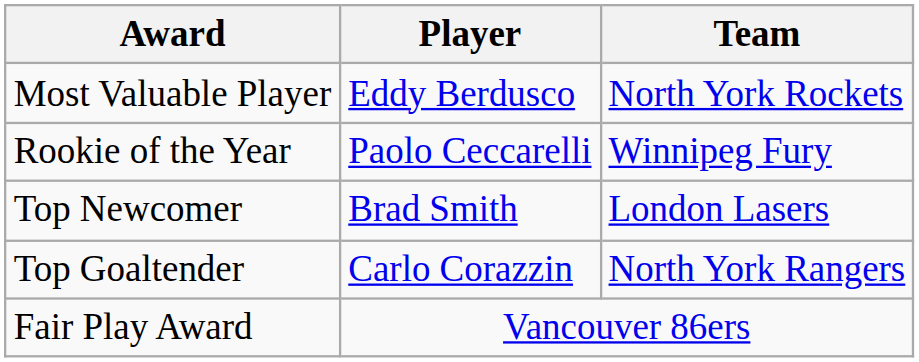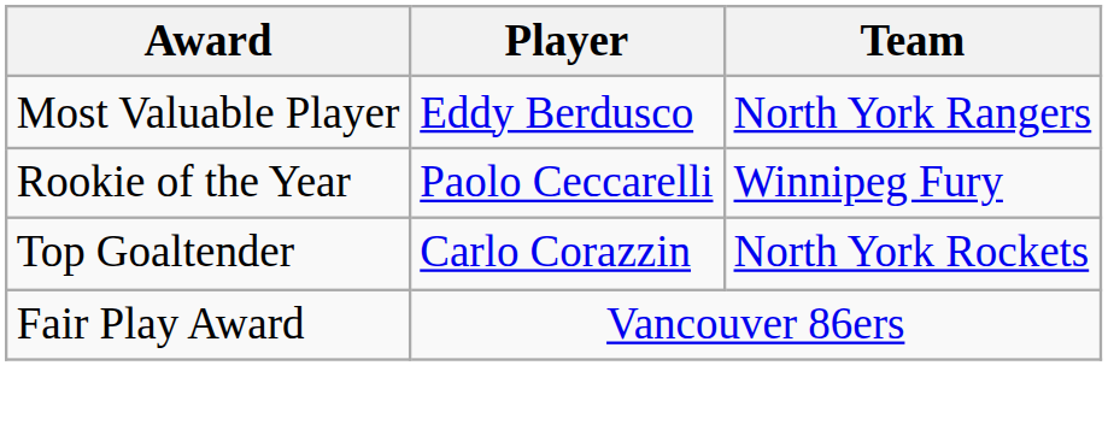Most Valuable Player | Team: North York Rockets -> North York Rangers
- row: Top Newcomer | Brad Smith | London Lasers
Top Goaltender | Team: North York Rangers -> North York Rockets
